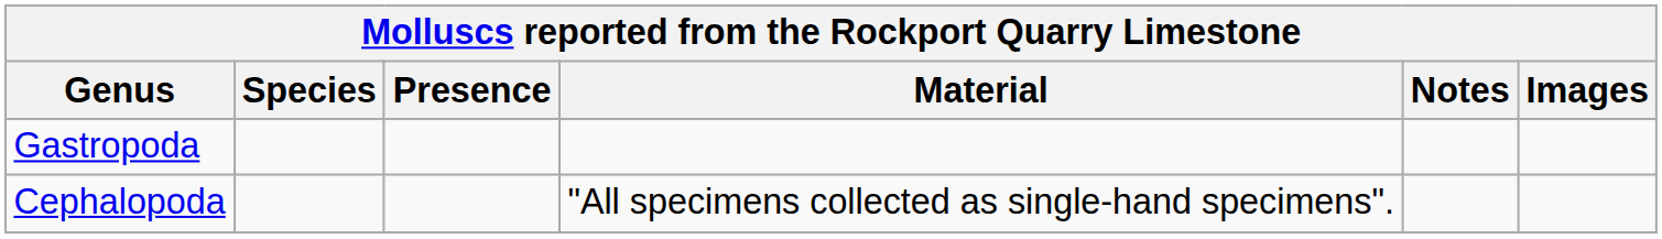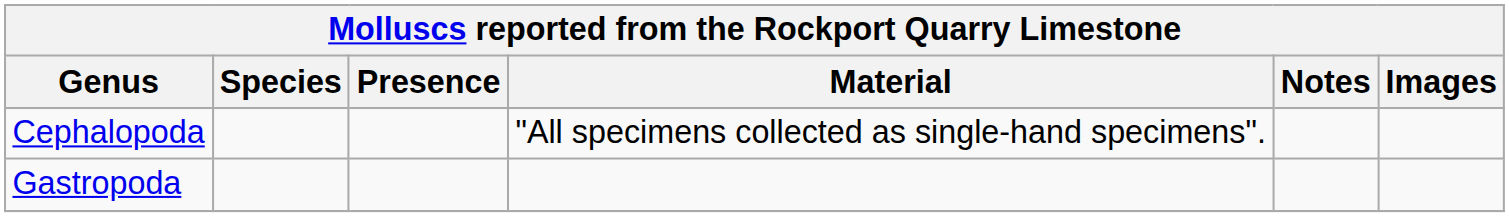rows swapped: Cephalopoda <-> Gastropoda
